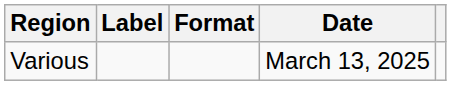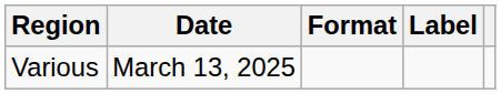columns swapped: Date <-> Label
